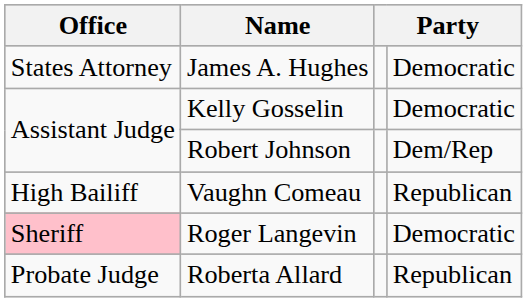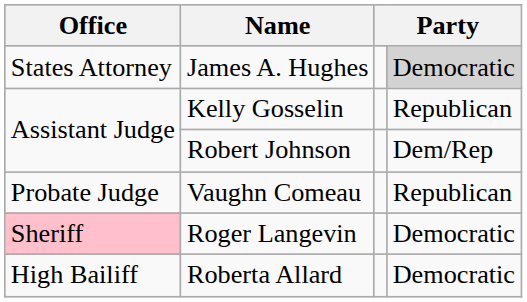James A. Hughes | column 4: no background -> lightgrey background
Kelly Gosselin | column 4: Democratic -> Republican
Vaughn Comeau | Office: High Bailiff -> Probate Judge
Roberta Allard | Office: Probate Judge -> High Bailiff
Roberta Allard | column 4: Republican -> Democratic
